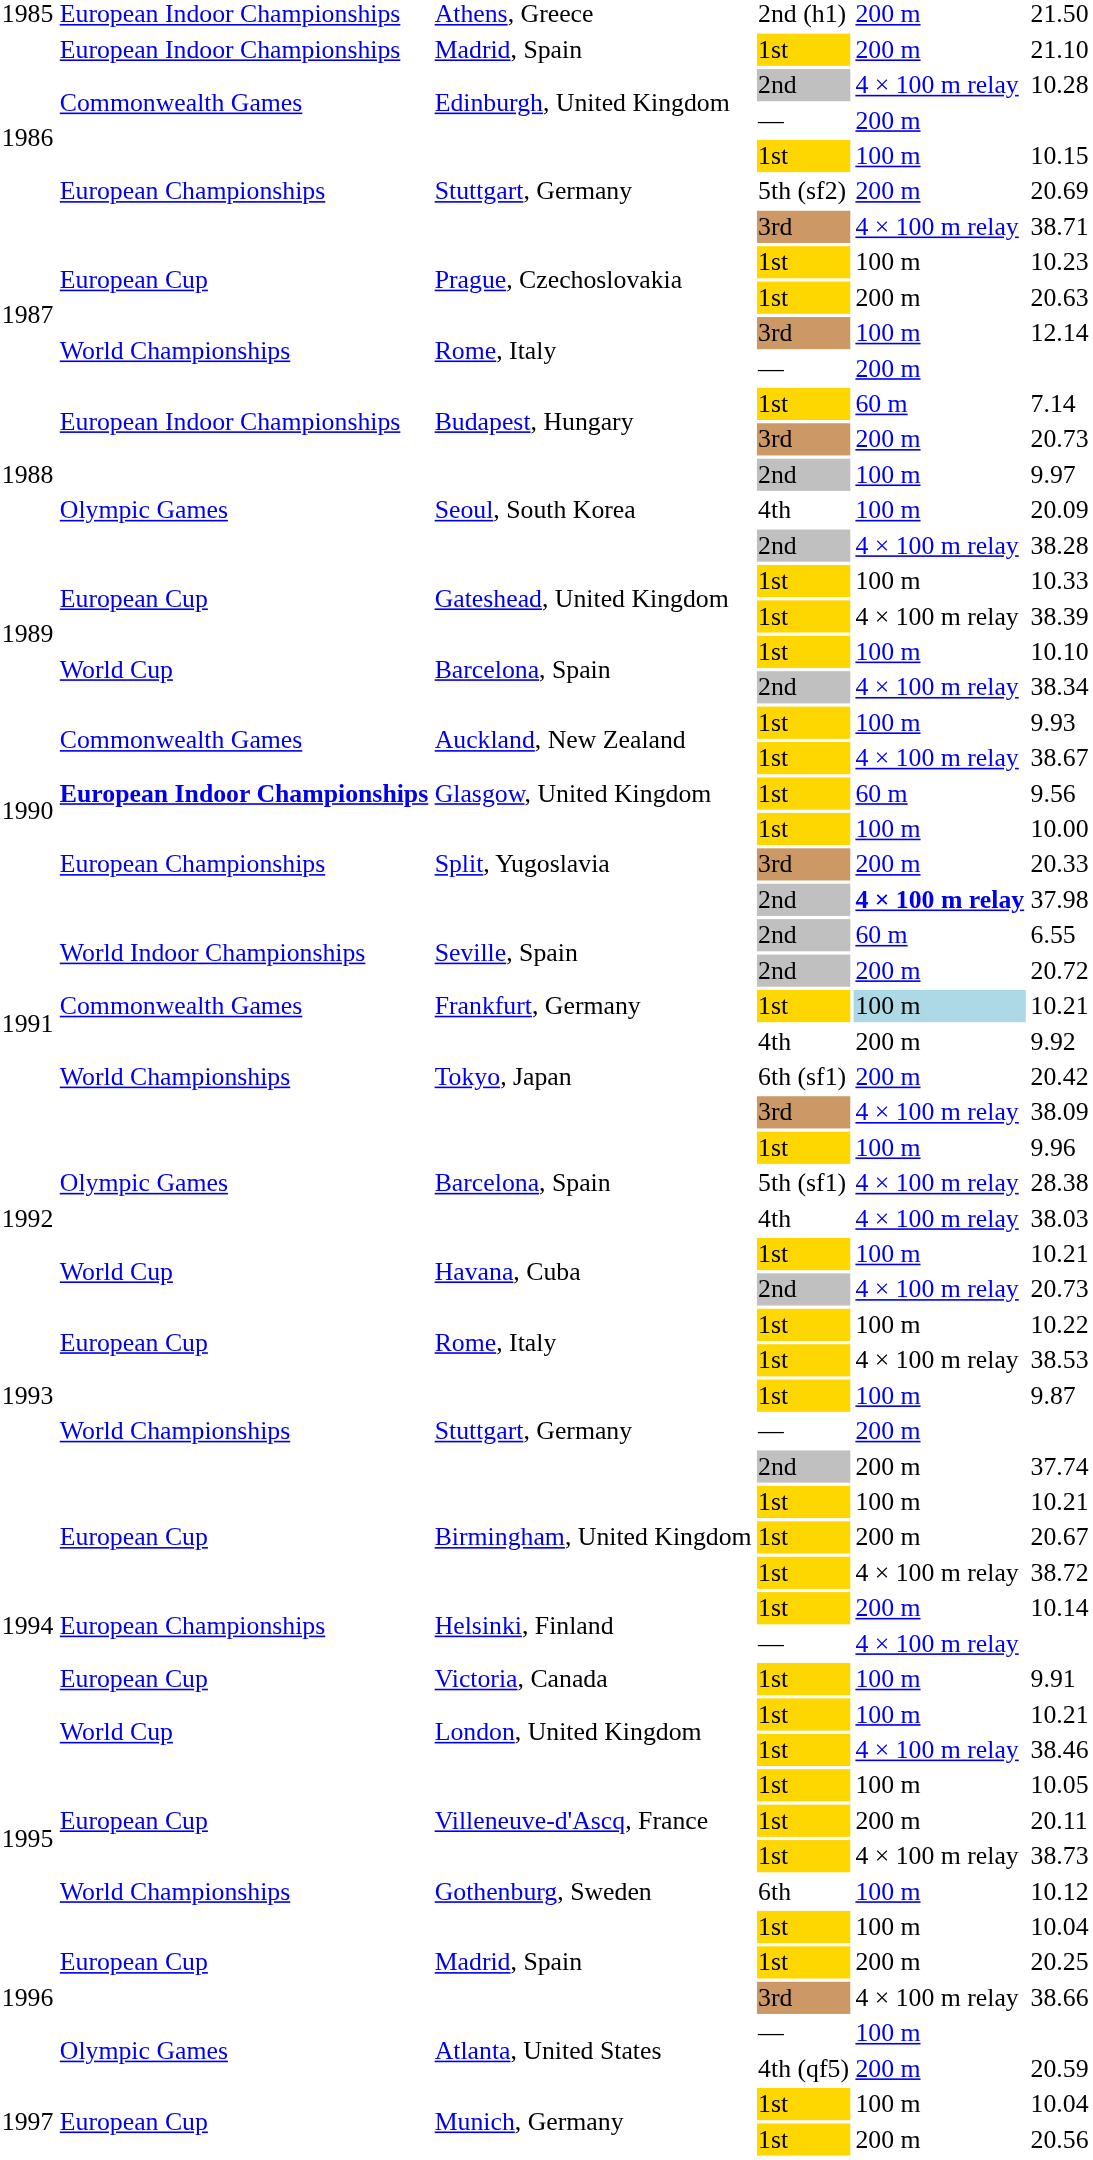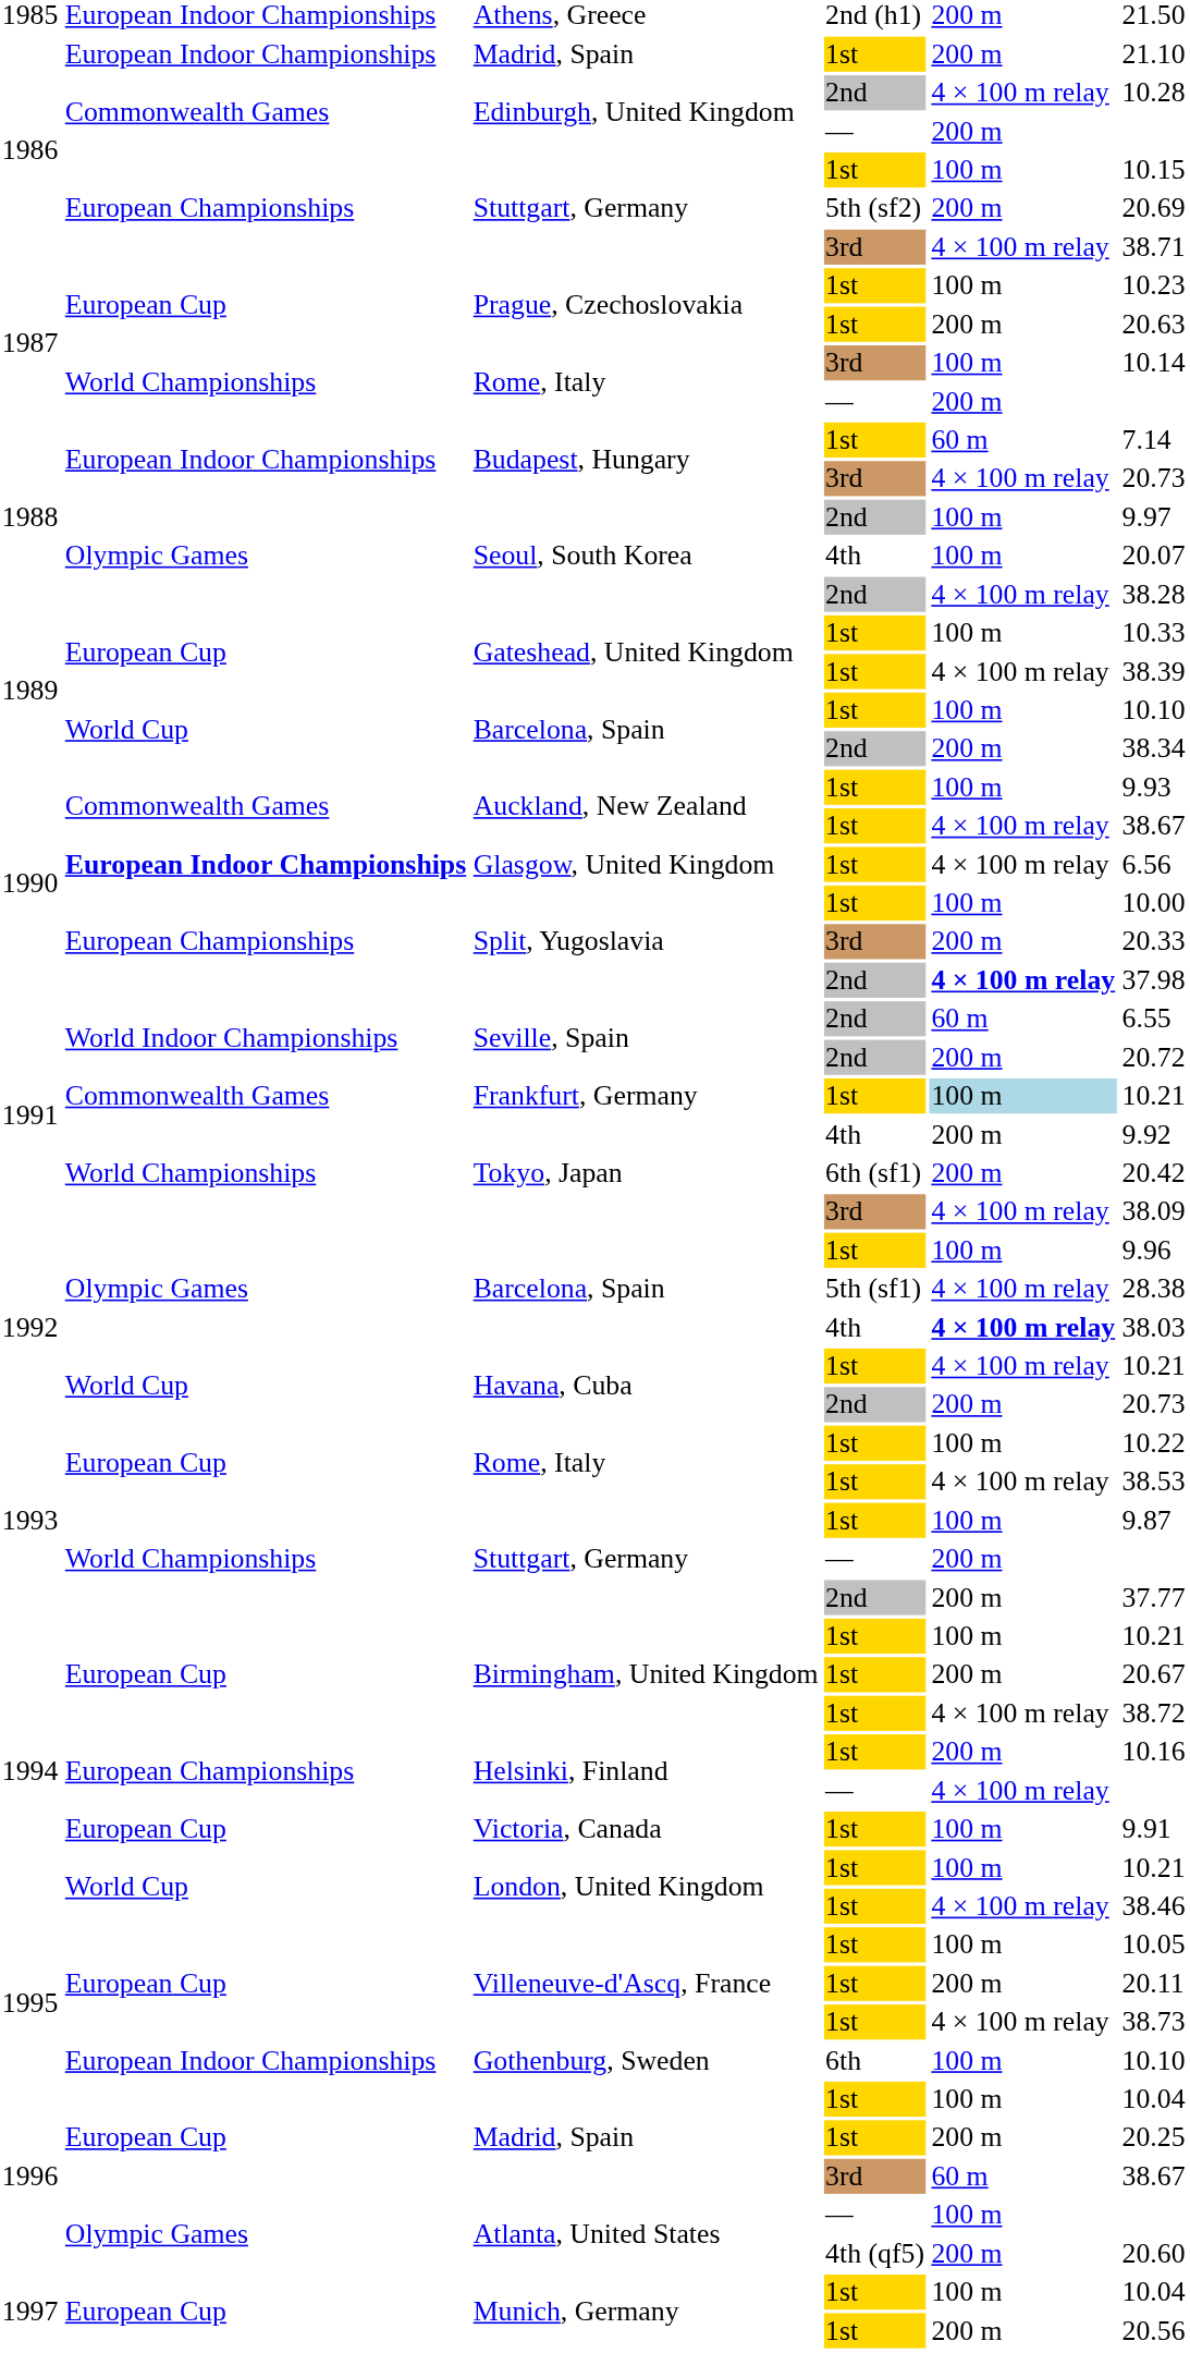Rome, Italy / 3rd | column 6: 12.14 -> 10.14
Budapest, Hungary / 3rd | column 5: 200 m -> 4 × 100 m relay
Seoul, South Korea / 4th | column 6: 20.09 -> 20.07
Barcelona, Spain / 2nd | column 5: 4 × 100 m relay -> 200 m
Glasgow, United Kingdom | column 5: 60 m -> 4 × 100 m relay
Glasgow, United Kingdom | column 6: 9.56 -> 6.56
Barcelona, Spain / 4th | column 5: normal -> bold
Havana, Cuba / 1st | column 5: 100 m -> 4 × 100 m relay
Havana, Cuba / 2nd | column 5: 4 × 100 m relay -> 200 m
Stuttgart, Germany / 2nd | column 6: 37.74 -> 37.77
Helsinki, Finland / 1st | column 6: 10.14 -> 10.16
Gothenburg, Sweden | column 2: World Championships -> European Indoor Championships
Gothenburg, Sweden | column 6: 10.12 -> 10.10
Madrid, Spain / 3rd | column 5: 4 × 100 m relay -> 60 m
Madrid, Spain / 3rd | column 6: 38.66 -> 38.67
Atlanta, United States / 4th (qf5) | column 6: 20.59 -> 20.60
